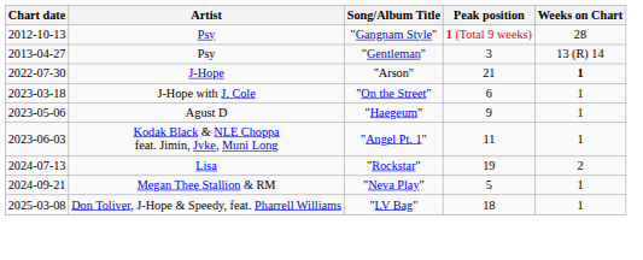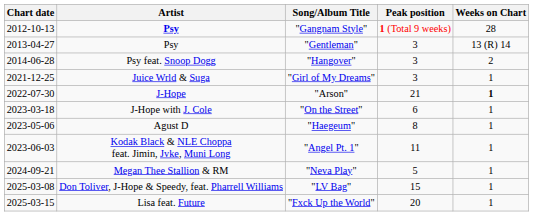"Gangnam Style" | Artist: normal -> bold
+ row: 2014-06-28 | Psy feat. Snoop Dogg | "Hangover" | 3 | 2
+ row: 2021-12-25 | Juice Wrld & Suga | "Girl of My Dreams" | 3 | 1
"Haegeum" | Peak position: 9 -> 8
- row: 2024-07-13 | Lisa | "Rockstar" | 19 | 2
"LV Bag" | Peak position: 18 -> 15
+ row: 2025-03-15 | Lisa feat. Future | "Fxck Up the World" | 20 | 1
